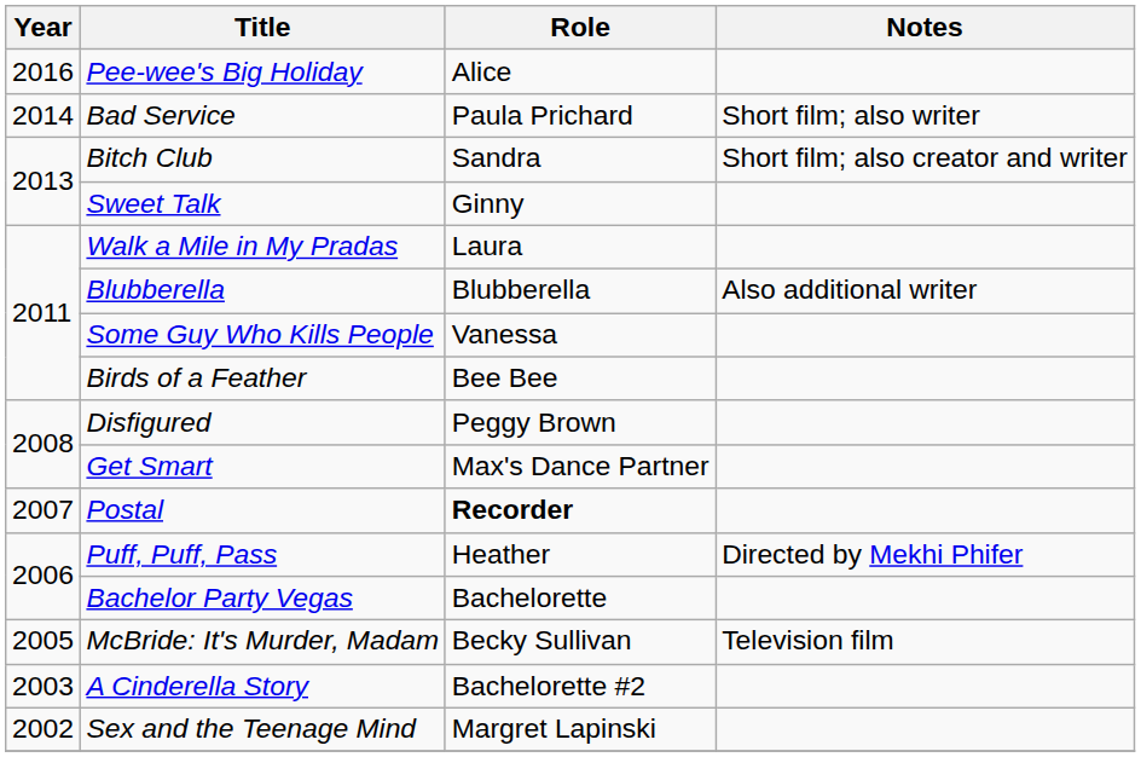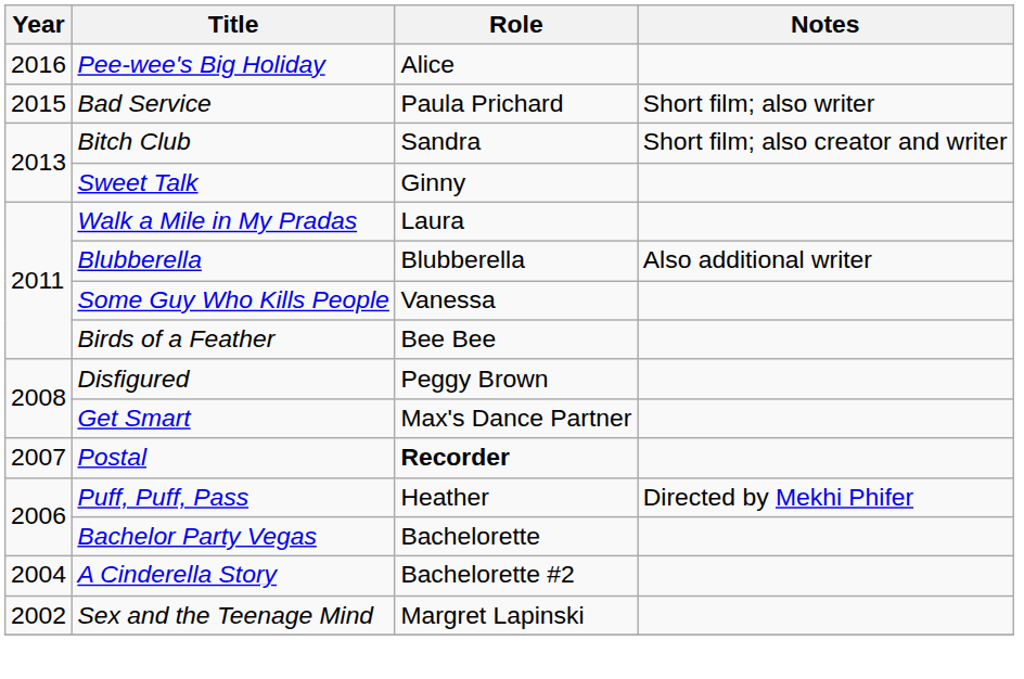Bad Service | Year: 2014 -> 2015
- row: 2005 | McBride: It's Murder, Madam | Becky Sullivan | Television film
A Cinderella Story | Year: 2003 -> 2004
